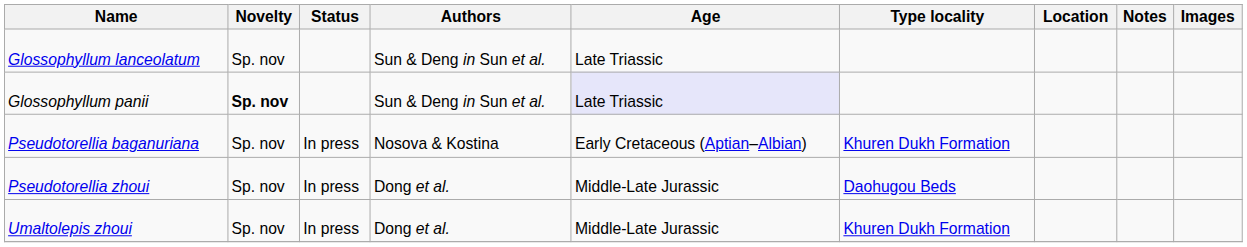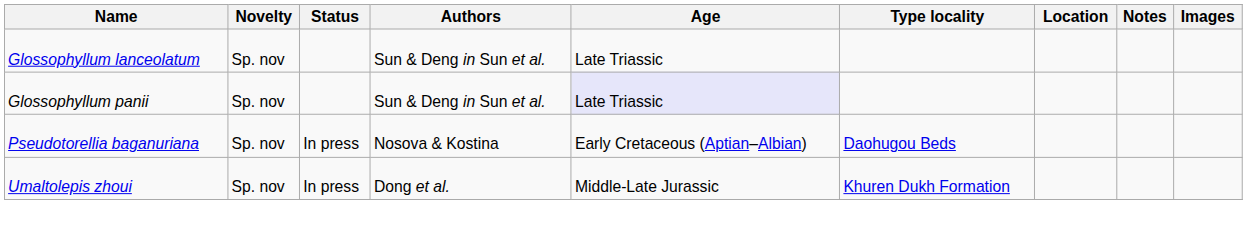Glossophyllum panii | Novelty: bold -> normal
Pseudotorellia baganuriana | Type locality: Khuren Dukh Formation -> Daohugou Beds
- row: Pseudotorellia zhoui | Sp. nov | In press | Dong et al. | Middle-Late Jurassic | Daohugou Beds
